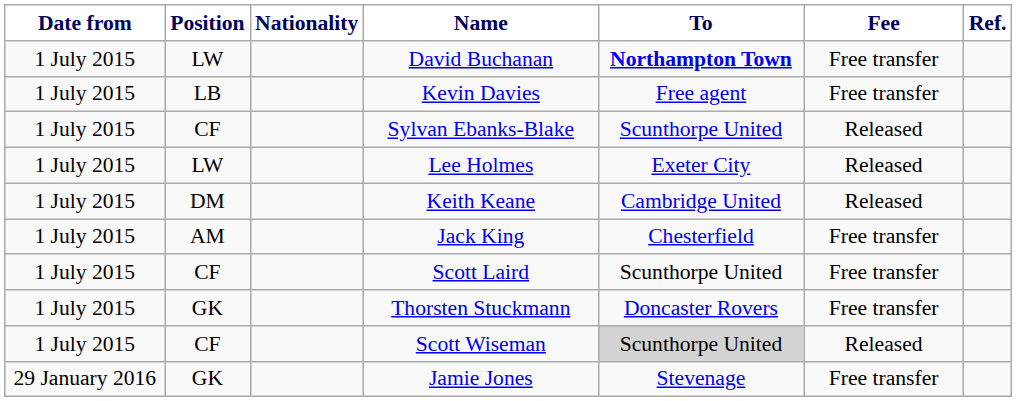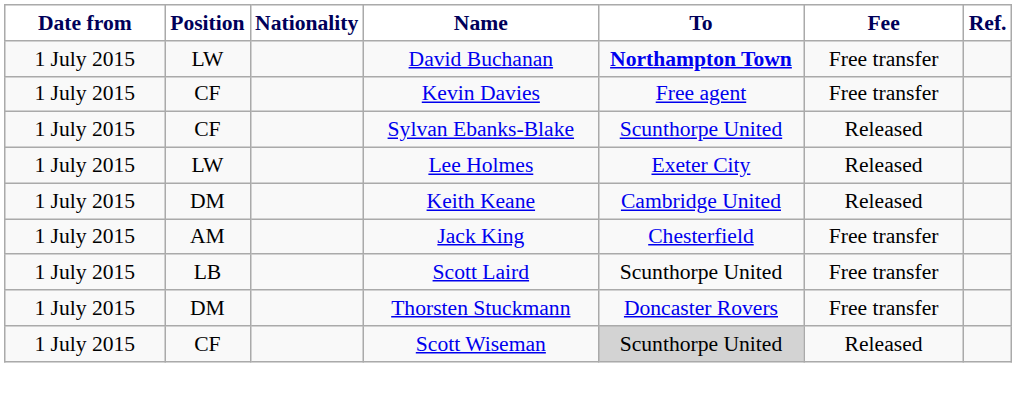Kevin Davies | Position: LB -> CF
Scott Laird | Position: CF -> LB
Thorsten Stuckmann | Position: GK -> DM
- row: 29 January 2016 | GK | Jamie Jones | Stevenage | Free transfer
